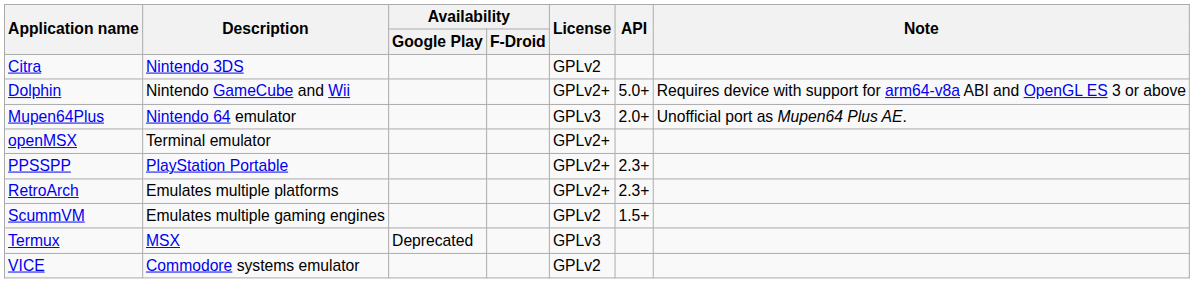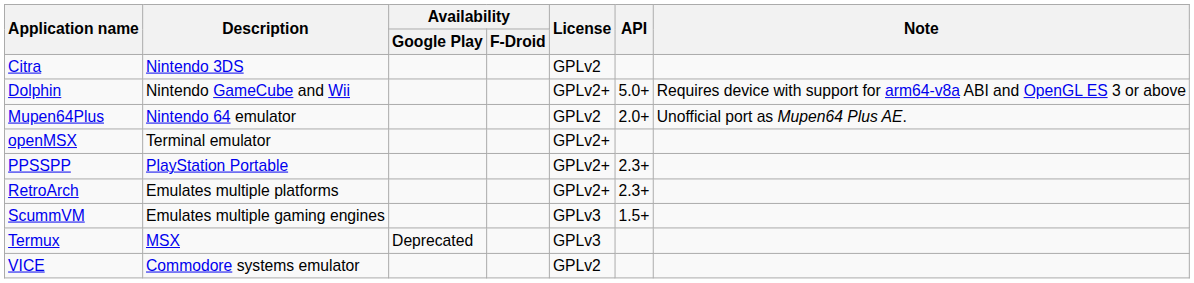Mupen64Plus | License: GPLv3 -> GPLv2
ScummVM | License: GPLv2 -> GPLv3
